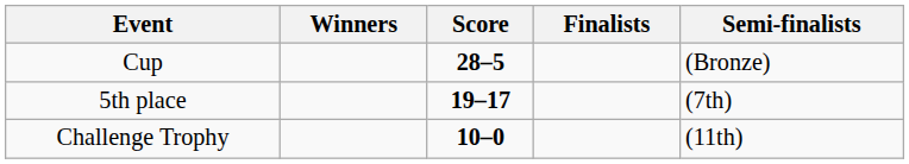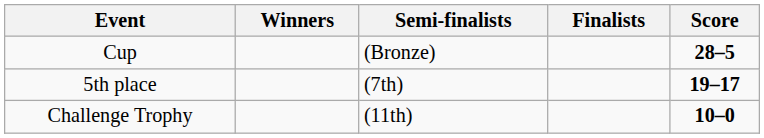columns swapped: Score <-> Semi-finalists
